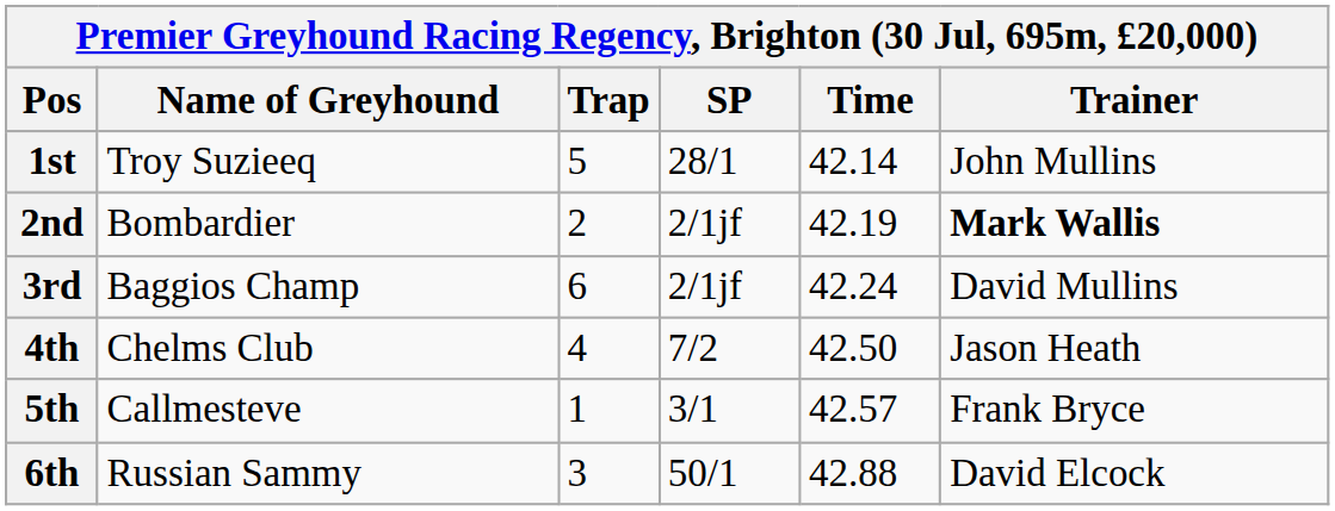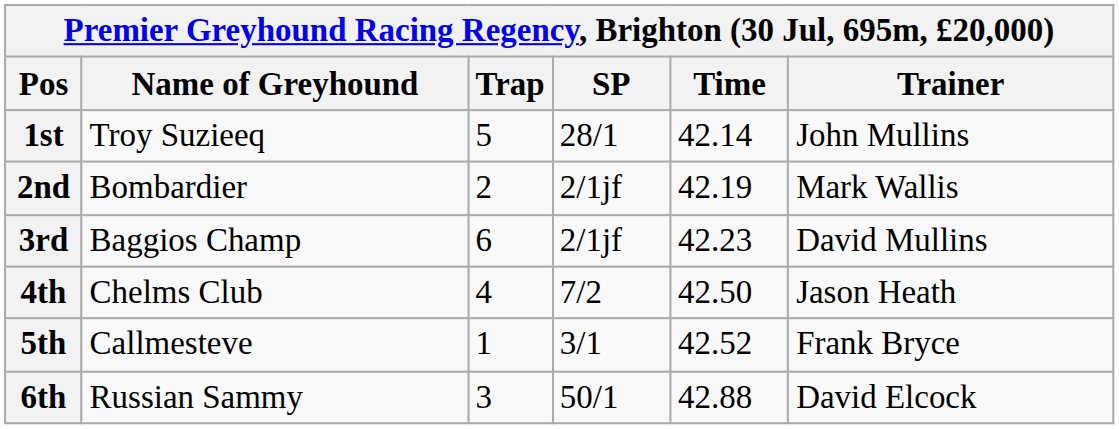2nd | Trainer: bold -> normal
3rd | Time: 42.24 -> 42.23
5th | Time: 42.57 -> 42.52
